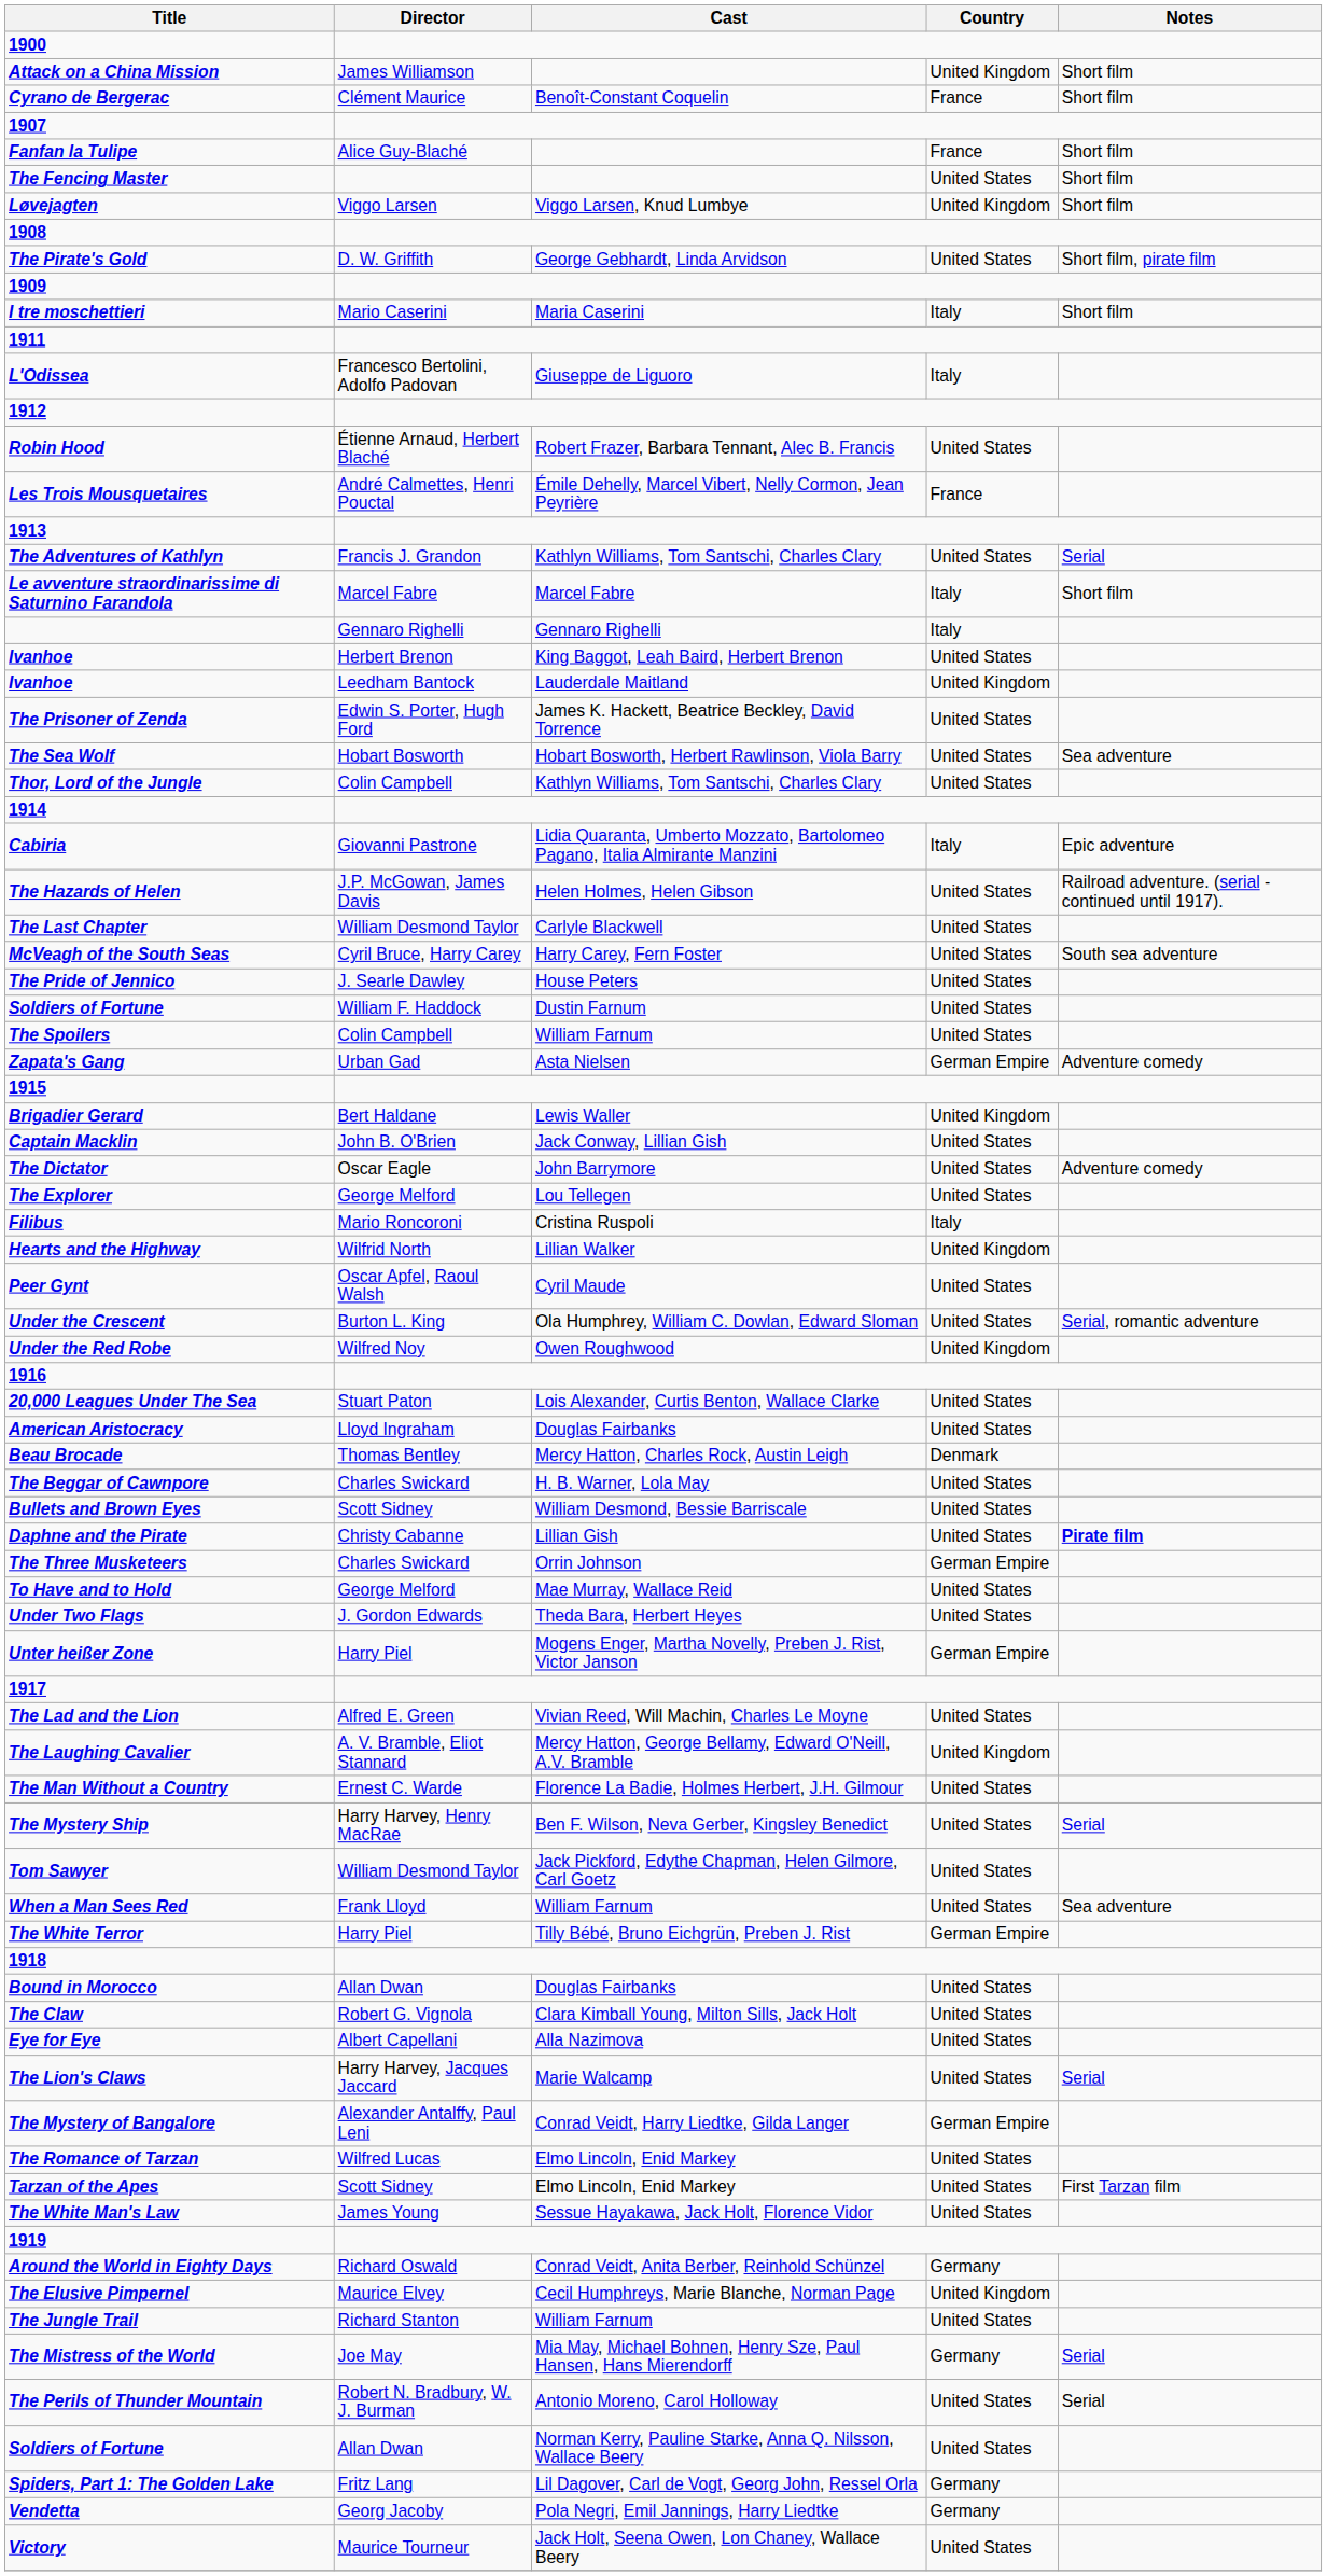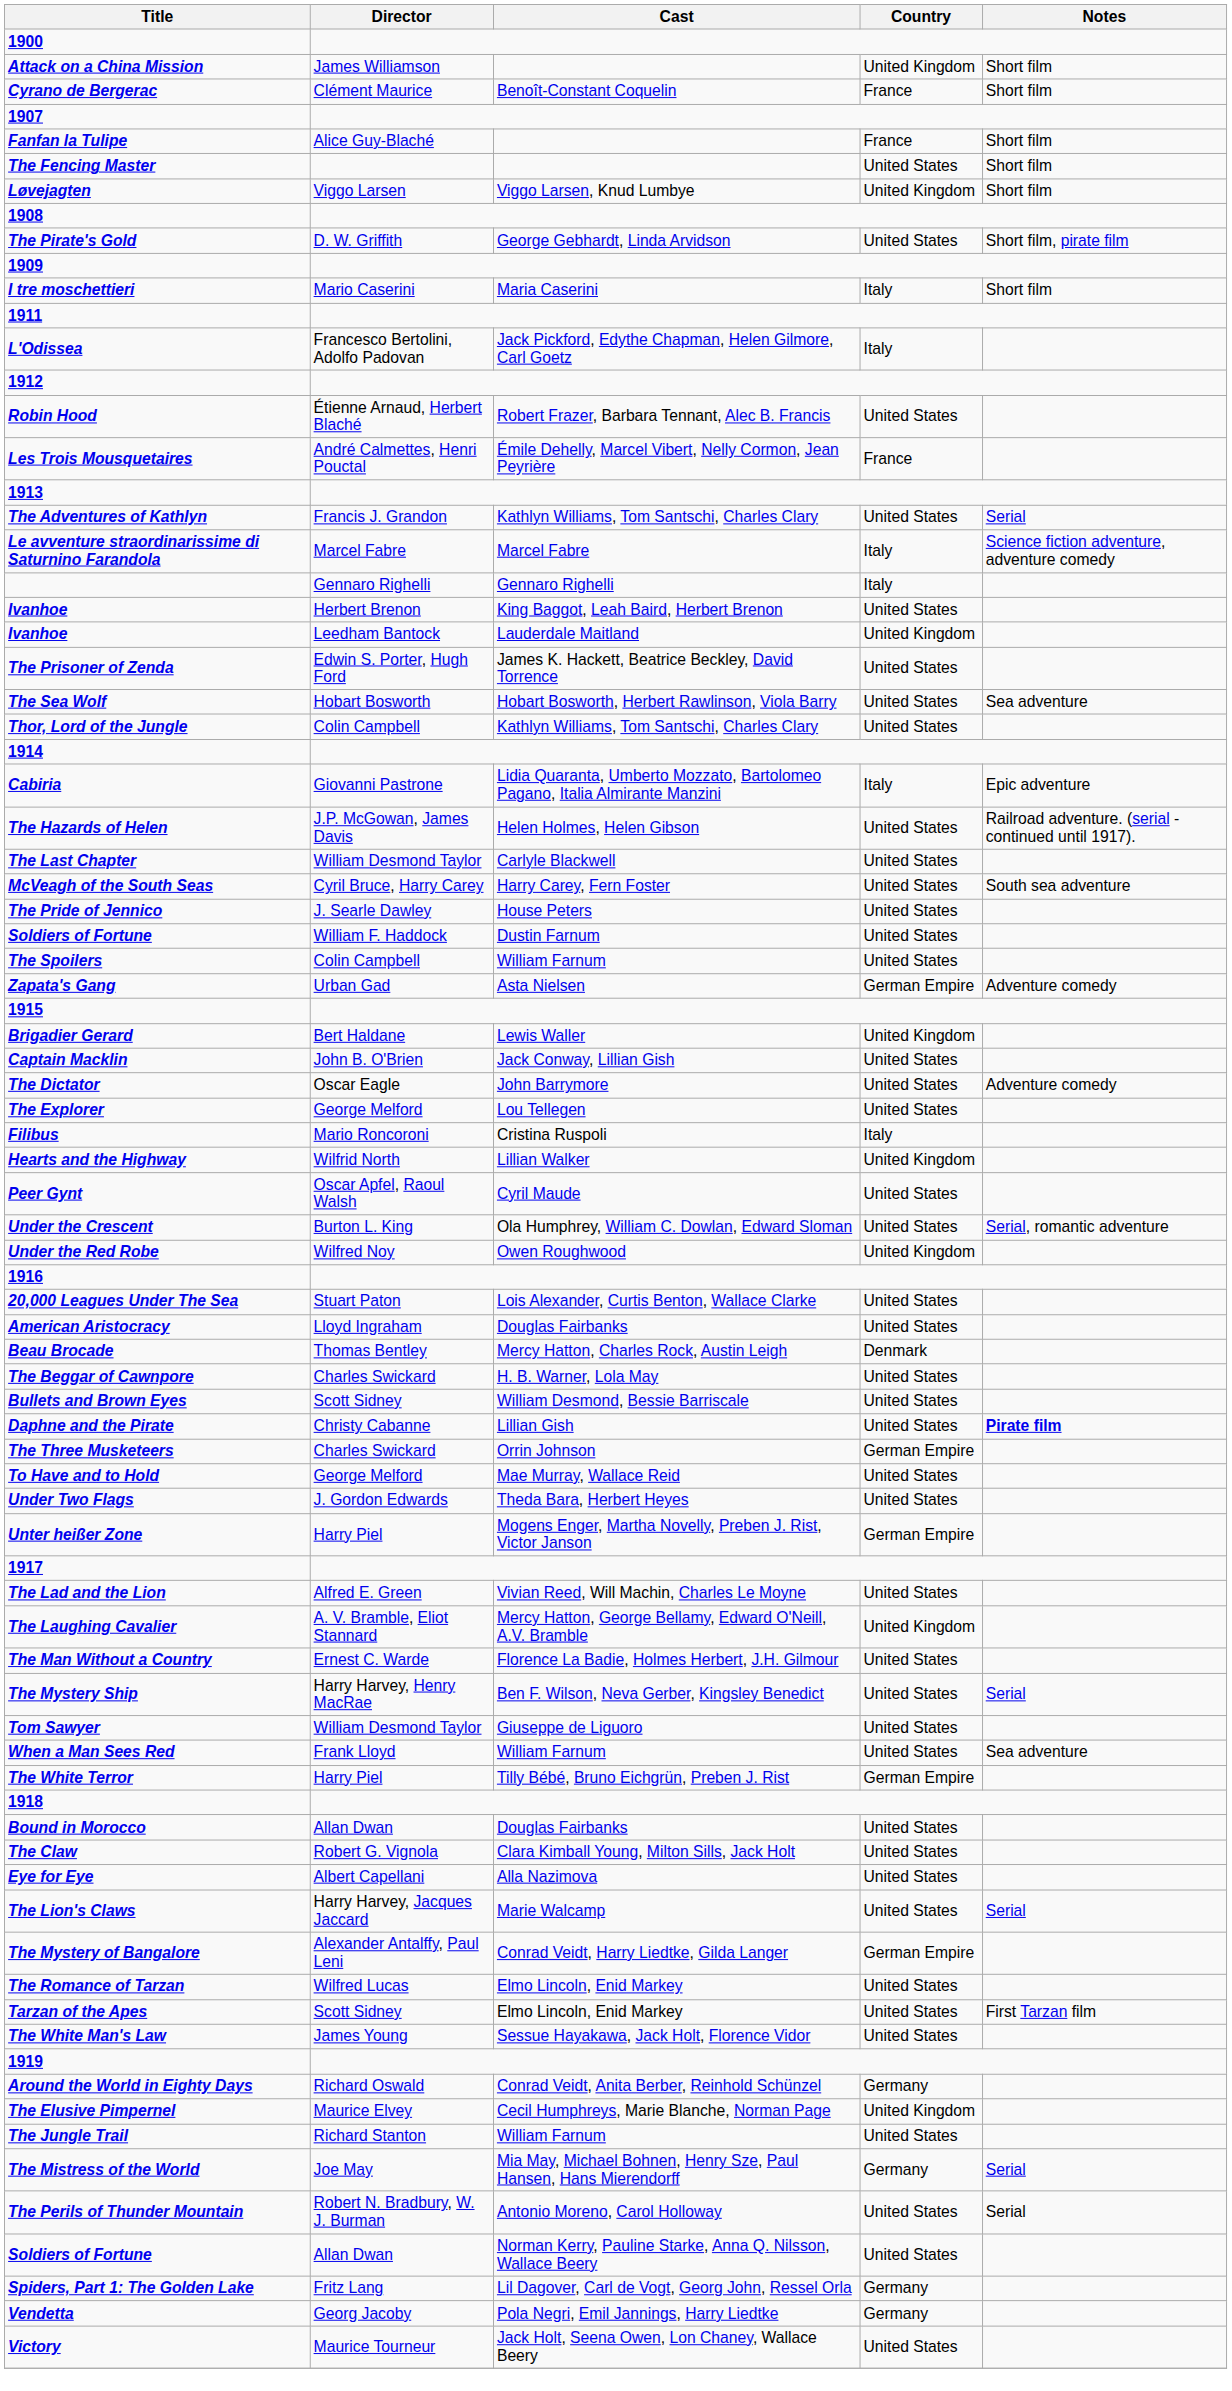L'Odissea | Cast: Giuseppe de Liguoro -> Jack Pickford, Edythe Chapman, Helen Gilmore, Carl Goetz
Le avventure straordinarissime di Saturnino Farandola | Notes: Short film -> Science fiction adventure, adventure comedy
Tom Sawyer | Cast: Jack Pickford, Edythe Chapman, Helen Gilmore, Carl Goetz -> Giuseppe de Liguoro
